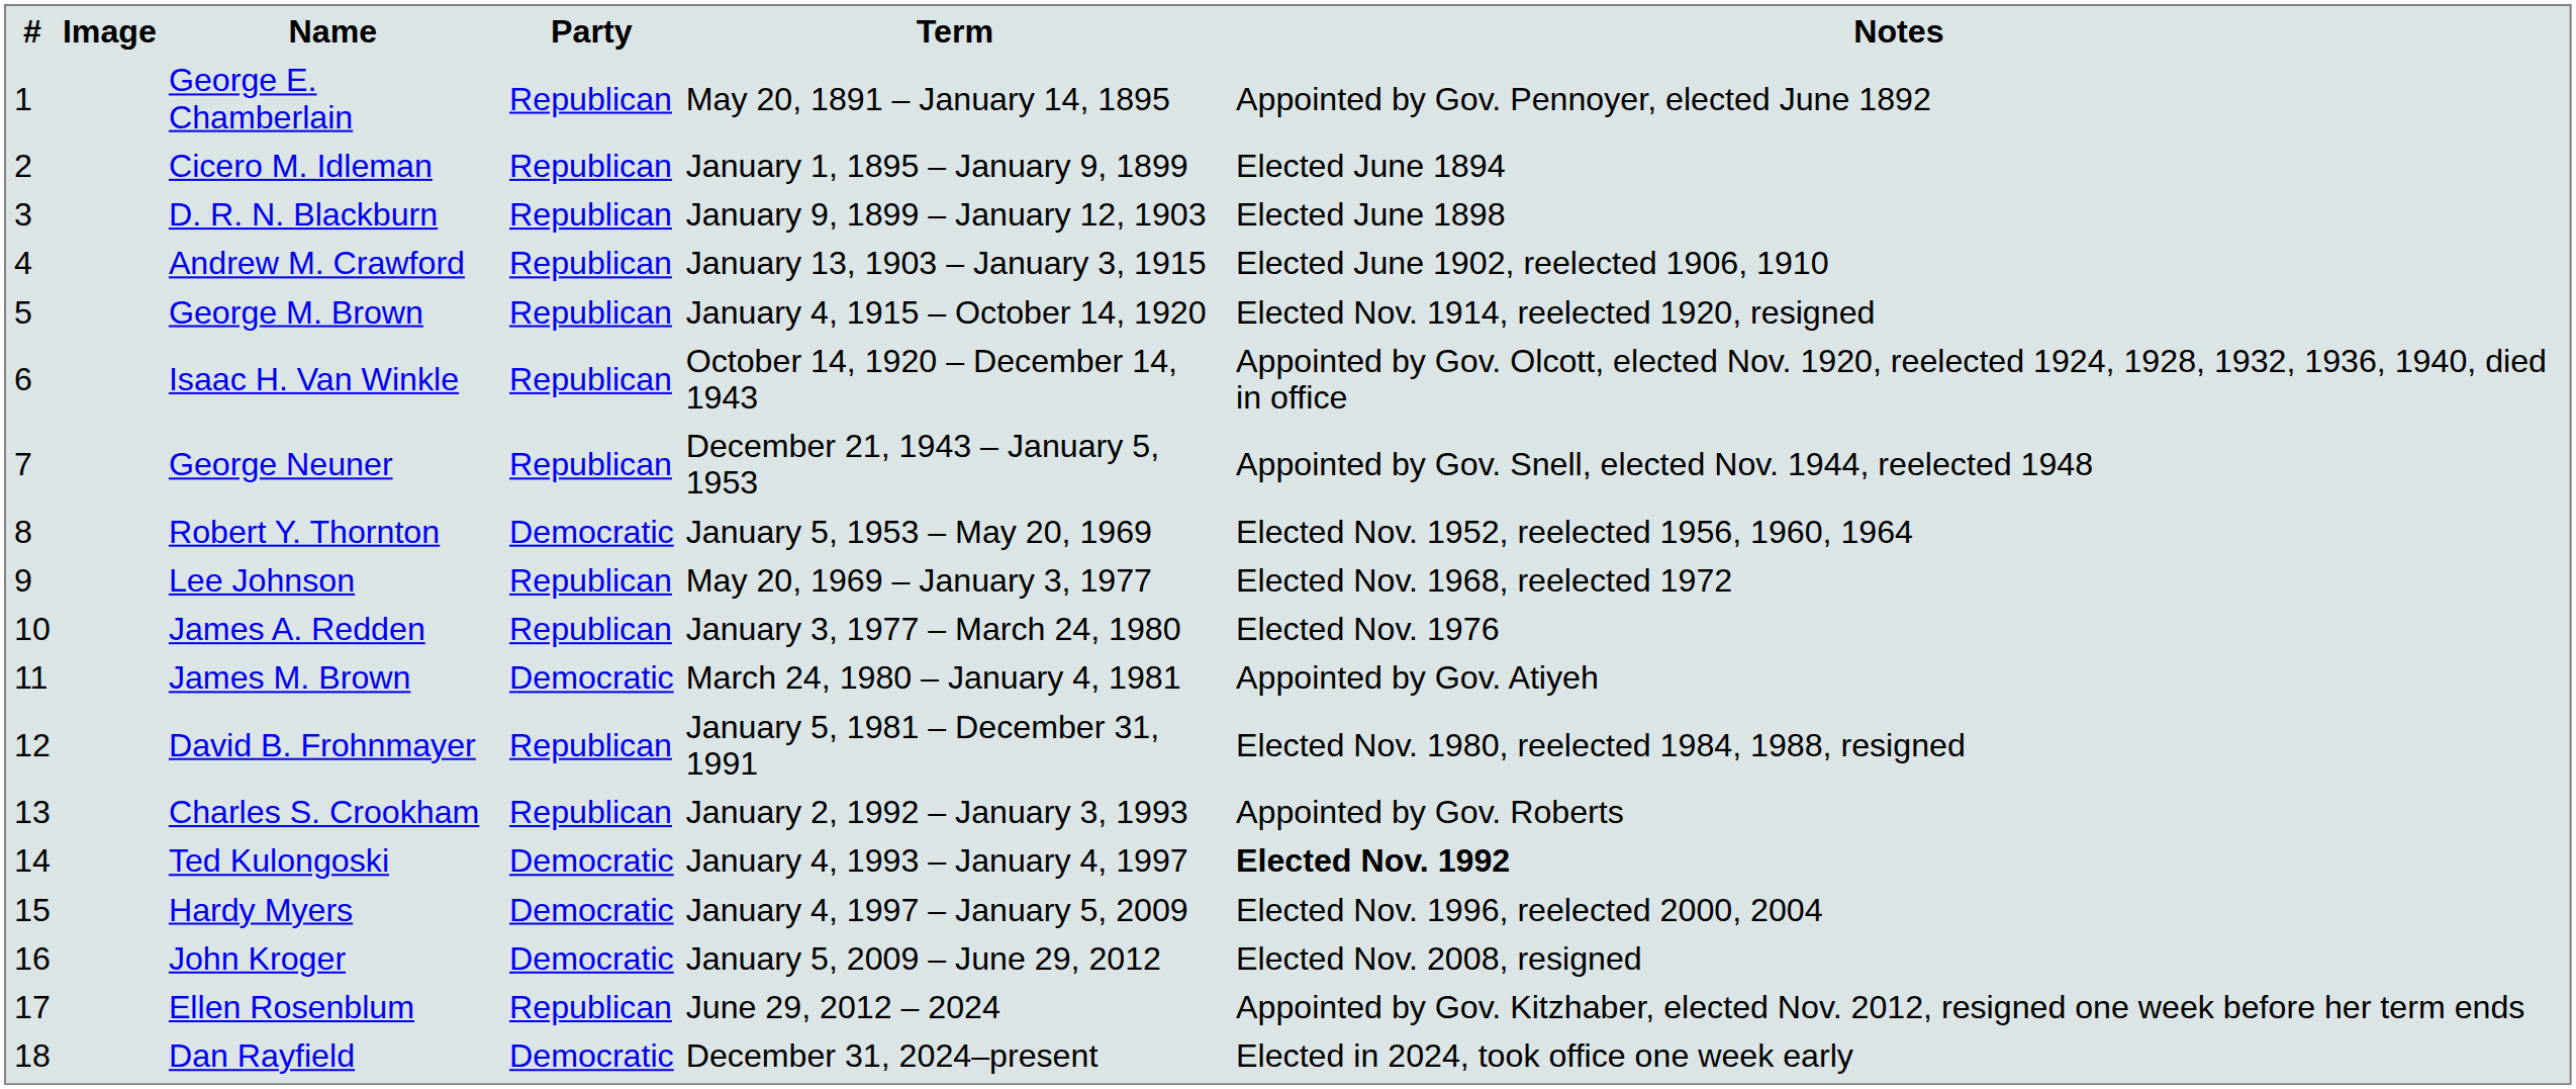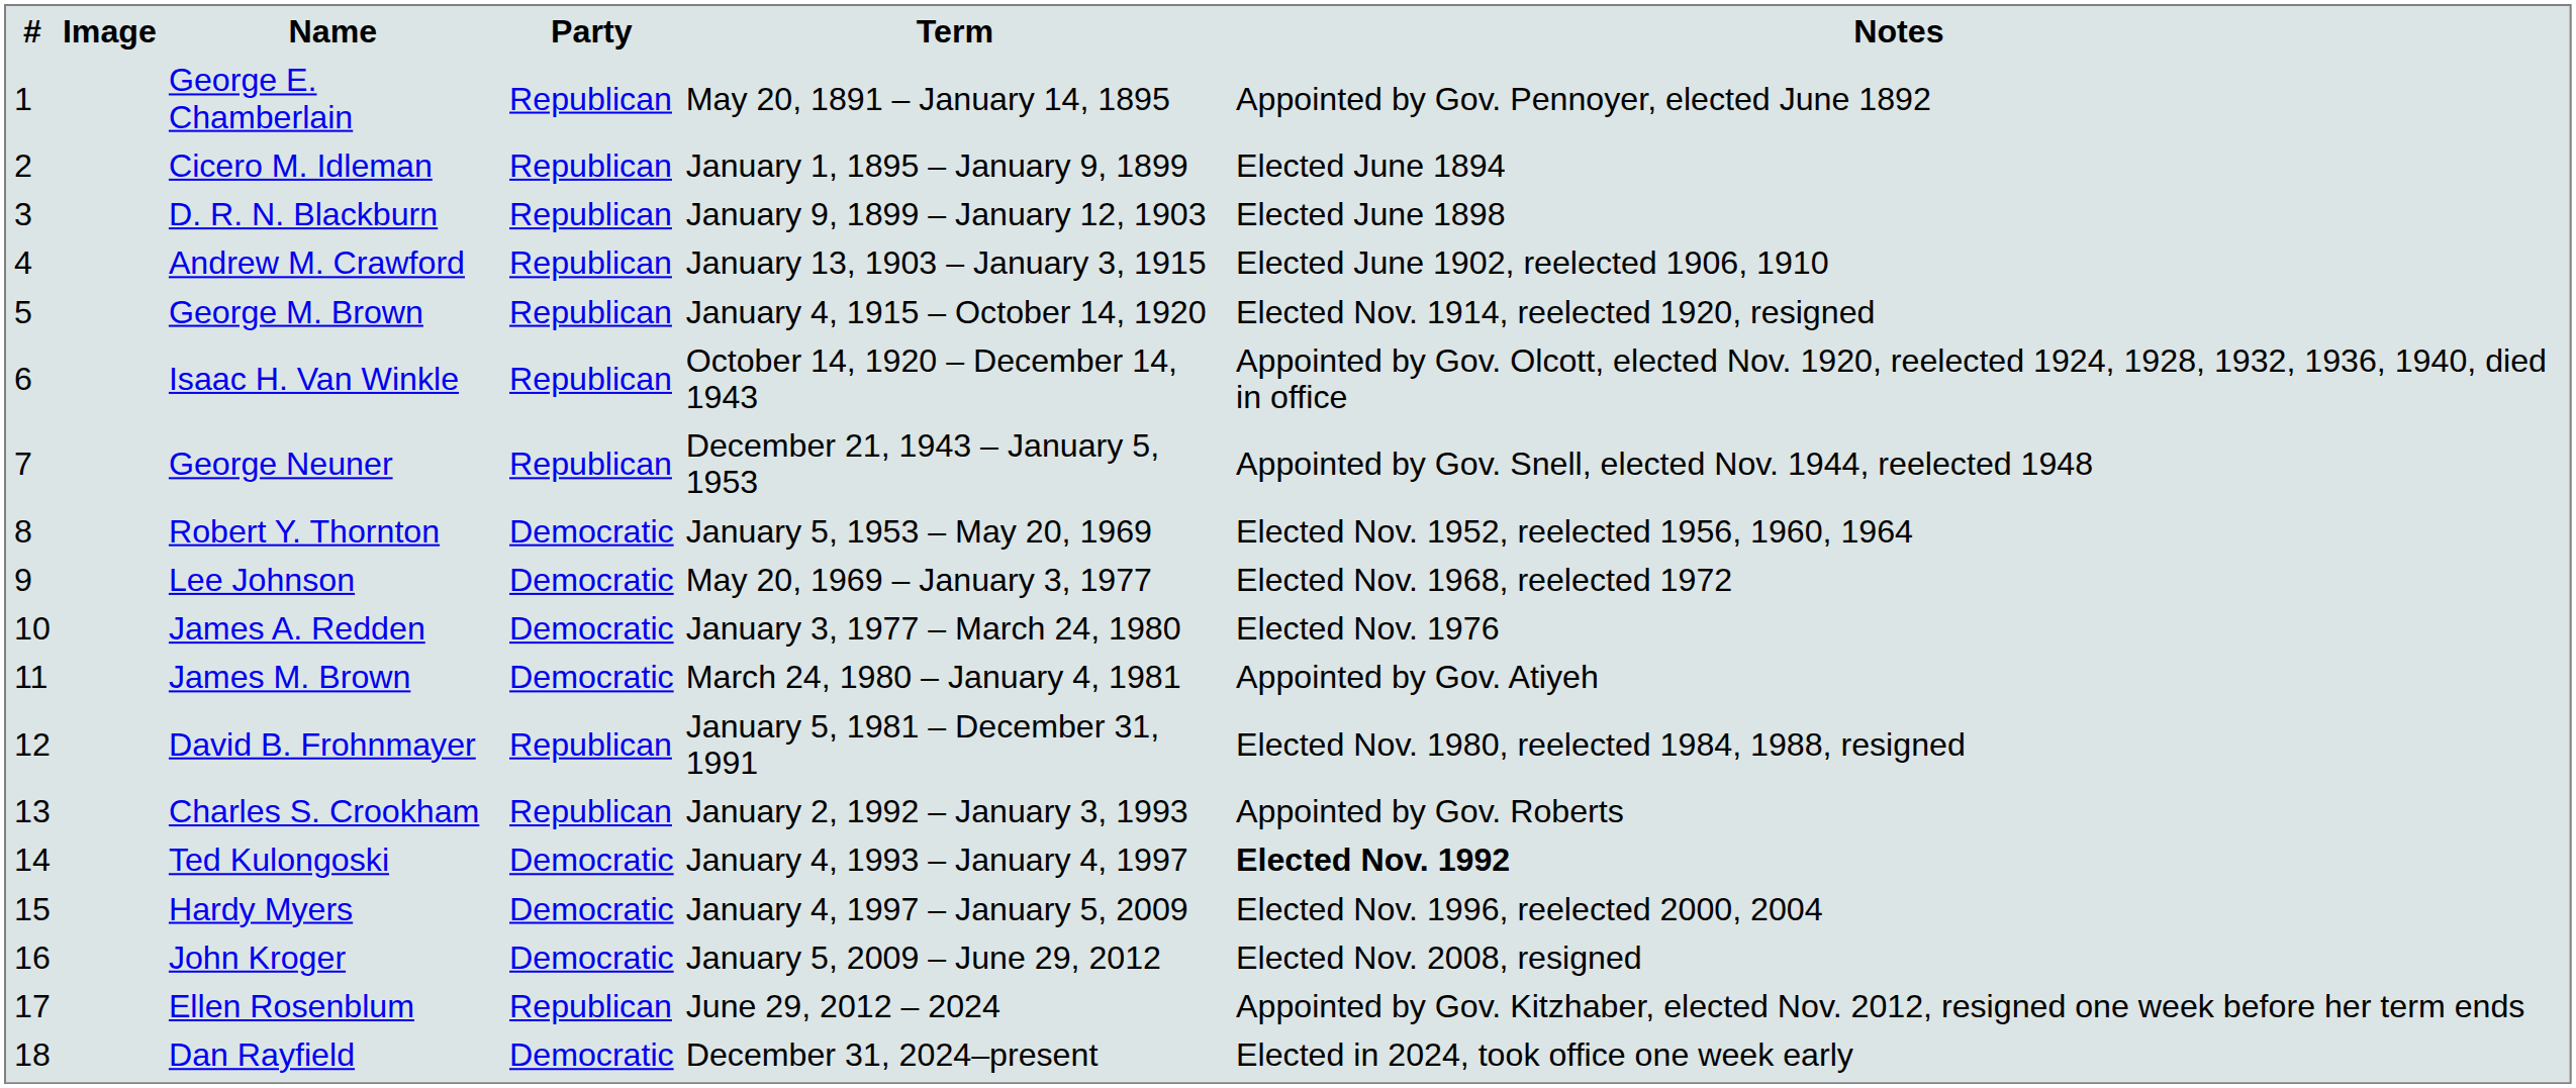Lee Johnson | Party: Republican -> Democratic
James A. Redden | Party: Republican -> Democratic
